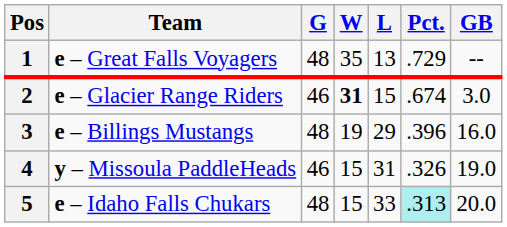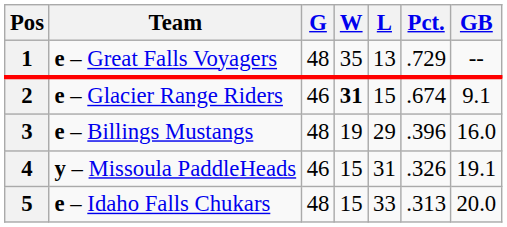2 | GB: 3.0 -> 9.1
4 | GB: 19.0 -> 19.1
5 | Pct.: paleturquoise background -> no background
